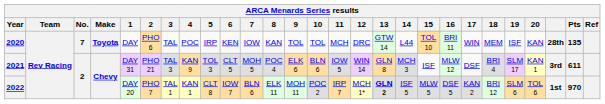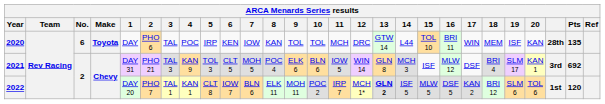2020 | No.: 7 -> 6
2021 | Pts: 611 -> 692
2022 | Pts: 970 -> 120
